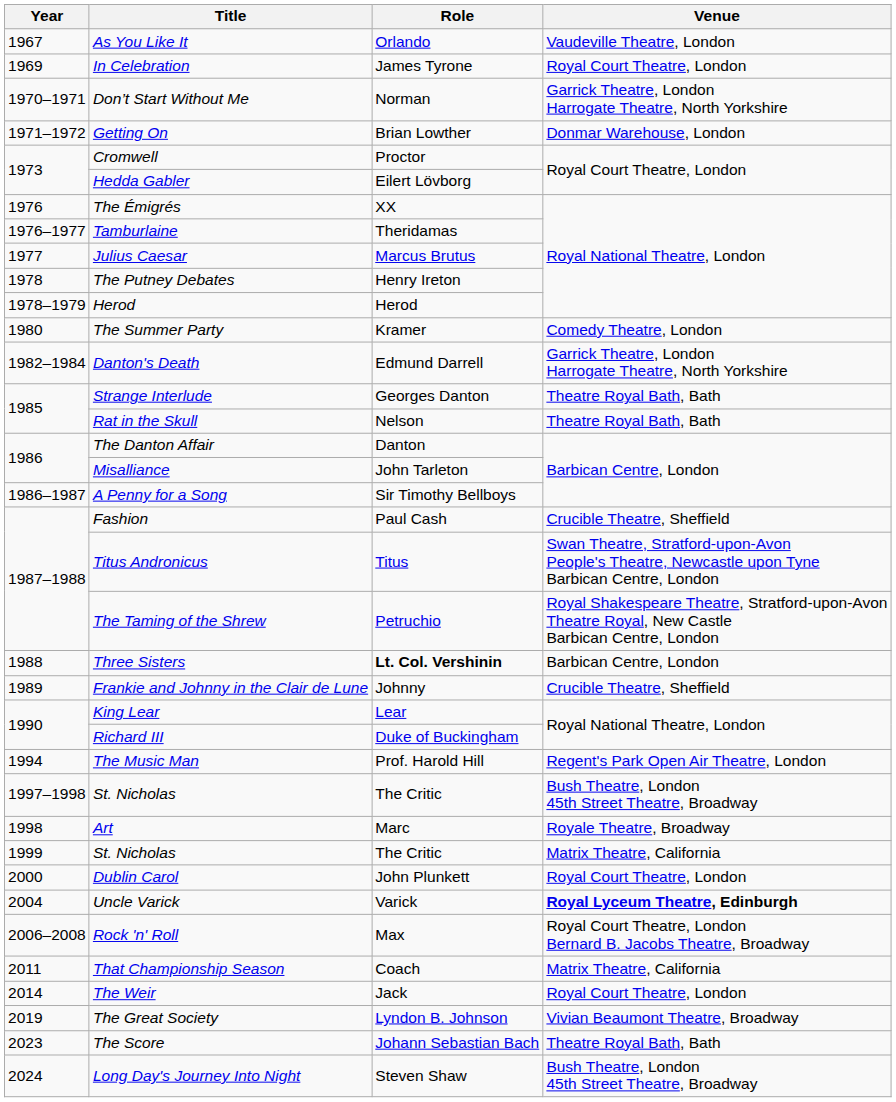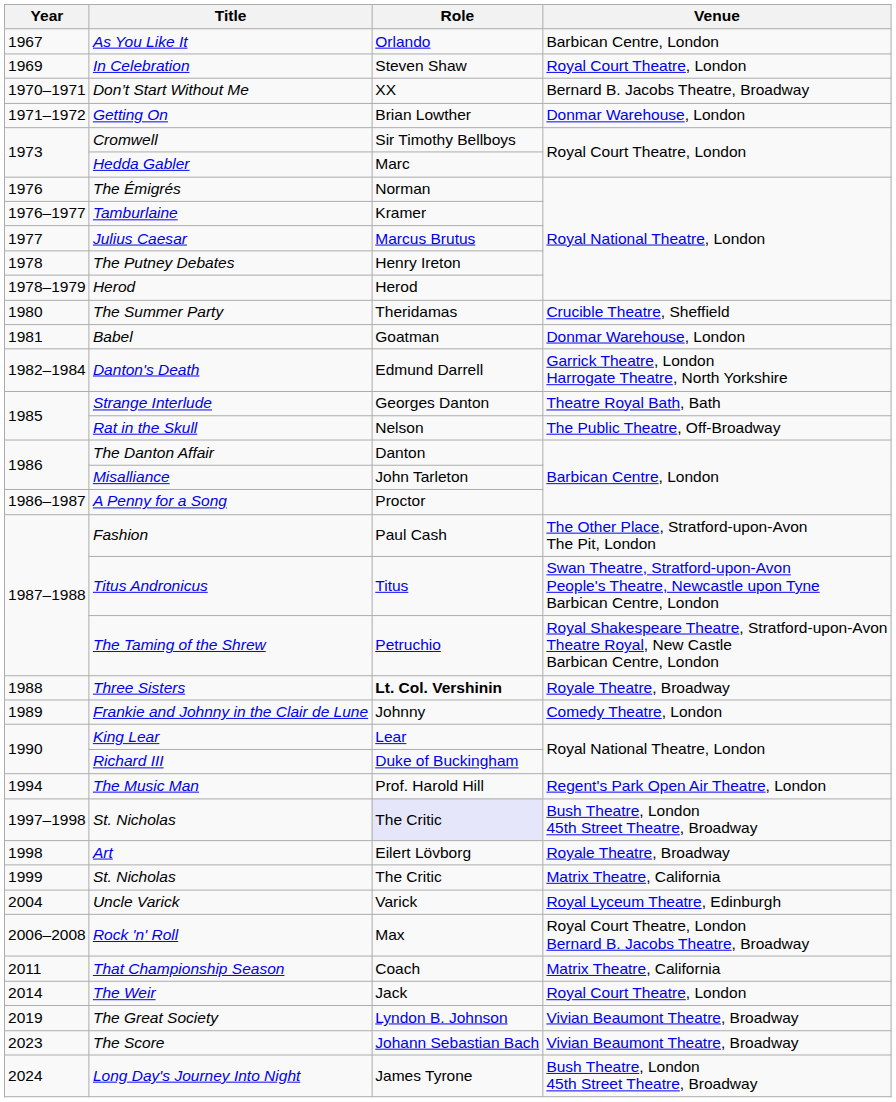As You Like It | Venue: Vaudeville Theatre, London -> Barbican Centre, London
In Celebration | Role: James Tyrone -> Steven Shaw
Don’t Start Without Me | Role: Norman -> XX
Don’t Start Without Me | Venue: Garrick Theatre, London Harrogate Theatre, North Yorkshire -> Bernard B. Jacobs Theatre, Broadway
Cromwell | Role: Proctor -> Sir Timothy Bellboys
Hedda Gabler | Role: Eilert Lövborg -> Marc
The Émigrés | Role: XX -> Norman
Tamburlaine | Role: Theridamas -> Kramer
The Summer Party | Role: Kramer -> Theridamas
The Summer Party | Venue: Comedy Theatre, London -> Crucible Theatre, Sheffield
+ row: 1981 | Babel | Goatman | Donmar Warehouse, London
Rat in the Skull | Venue: Theatre Royal Bath, Bath -> The Public Theatre, Off-Broadway
A Penny for a Song | Role: Sir Timothy Bellboys -> Proctor
Fashion | Venue: Crucible Theatre, Sheffield -> The Other Place, Stratford-upon-Avon The Pit, London
Three Sisters | Venue: Barbican Centre, London -> Royale Theatre, Broadway
Frankie and Johnny in the Clair de Lune | Venue: Crucible Theatre, Sheffield -> Comedy Theatre, London
1997–1998 / St. Nicholas | Role: no background -> lavender background
Art | Role: Marc -> Eilert Lövborg
- row: 2000 | Dublin Carol | John Plunkett | Royal Court Theatre, London
Uncle Varick | Venue: bold -> normal
The Score | Venue: Theatre Royal Bath, Bath -> Vivian Beaumont Theatre, Broadway
Long Day's Journey Into Night | Role: Steven Shaw -> James Tyrone
